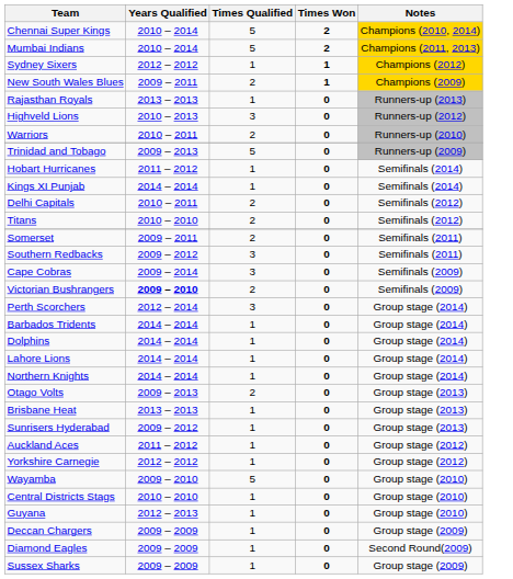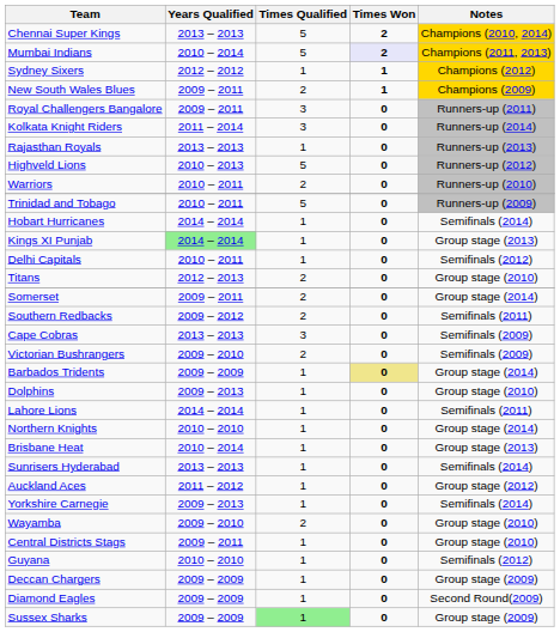Chennai Super Kings | Years Qualified: 2010 – 2014 -> 2013 – 2013
Mumbai Indians | Times Won: no background -> lavender background
+ row: Royal Challengers Bangalore | 2009 – 2011 | 3 | 0 | Runners-up (2011)
+ row: Kolkata Knight Riders | 2011 – 2014 | 3 | 0 | Runners-up (2014)
Highveld Lions | Times Qualified: 3 -> 5
Trinidad and Tobago | Years Qualified: 2009 – 2013 -> 2010 – 2011
Hobart Hurricanes | Years Qualified: 2011 – 2012 -> 2014 – 2014
Kings XI Punjab | Years Qualified: no background -> lightgreen background
Kings XI Punjab | Notes: Semifinals (2014) -> Group stage (2013)
Delhi Capitals | Times Qualified: 2 -> 1
Titans | Years Qualified: 2010 – 2010 -> 2012 – 2013
Titans | Notes: Semifinals (2012) -> Group stage (2010)
Somerset | Notes: Semifinals (2011) -> Group stage (2014)
Southern Redbacks | Times Qualified: 3 -> 2
Cape Cobras | Years Qualified: 2009 – 2014 -> 2013 – 2013
Victorian Bushrangers | Years Qualified: bold -> normal
- row: Perth Scorchers | 2012 – 2014 | 3 | 0 | Group stage (2014)
Barbados Tridents | Years Qualified: 2014 – 2014 -> 2009 – 2009
Barbados Tridents | Times Won: no background -> khaki background
Dolphins | Years Qualified: 2014 – 2014 -> 2009 – 2013
Dolphins | Notes: Group stage (2014) -> Group stage (2010)
Lahore Lions | Notes: Group stage (2014) -> Semifinals (2011)
Northern Knights | Years Qualified: 2014 – 2014 -> 2010 – 2010
- row: Otago Volts | 2009 – 2013 | 2 | 0 | Group stage (2013)
Brisbane Heat | Years Qualified: 2013 – 2013 -> 2010 – 2014
Sunrisers Hyderabad | Years Qualified: 2009 – 2012 -> 2013 – 2013
Sunrisers Hyderabad | Notes: Group stage (2013) -> Semifinals (2014)
Yorkshire Carnegie | Years Qualified: 2012 – 2012 -> 2009 – 2013
Yorkshire Carnegie | Notes: Group stage (2012) -> Semifinals (2014)
Wayamba | Times Qualified: 5 -> 2
Central Districts Stags | Years Qualified: 2010 – 2010 -> 2009 – 2011
Guyana | Years Qualified: 2012 – 2013 -> 2010 – 2010
Guyana | Notes: Group stage (2010) -> Semifinals (2012)
Sussex Sharks | Times Qualified: no background -> lightgreen background
